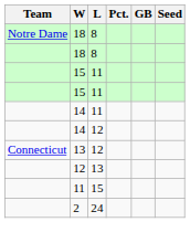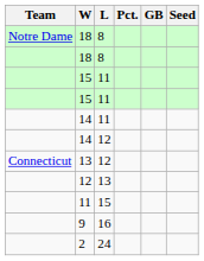+ row: 9 | 16
